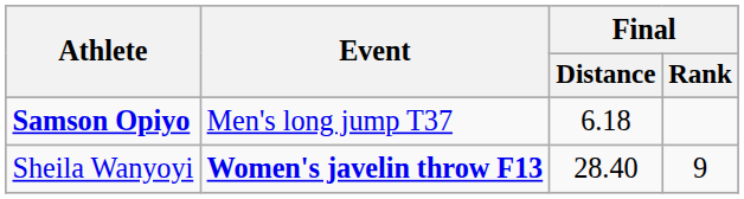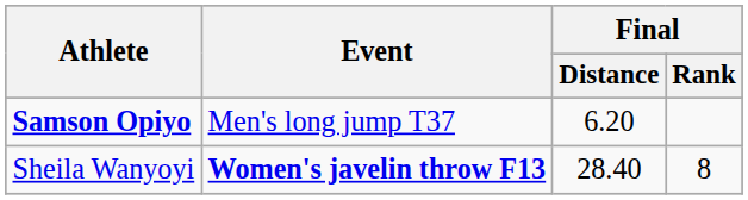Samson Opiyo | Final / Distance: 6.18 -> 6.20
Sheila Wanyoyi | Final / Rank: 9 -> 8
